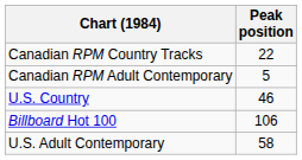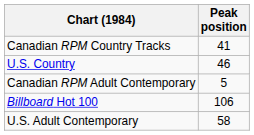Canadian RPM Country Tracks | Peak position: 22 -> 41
rows swapped: Canadian RPM Adult Contemporary <-> U.S. Country
